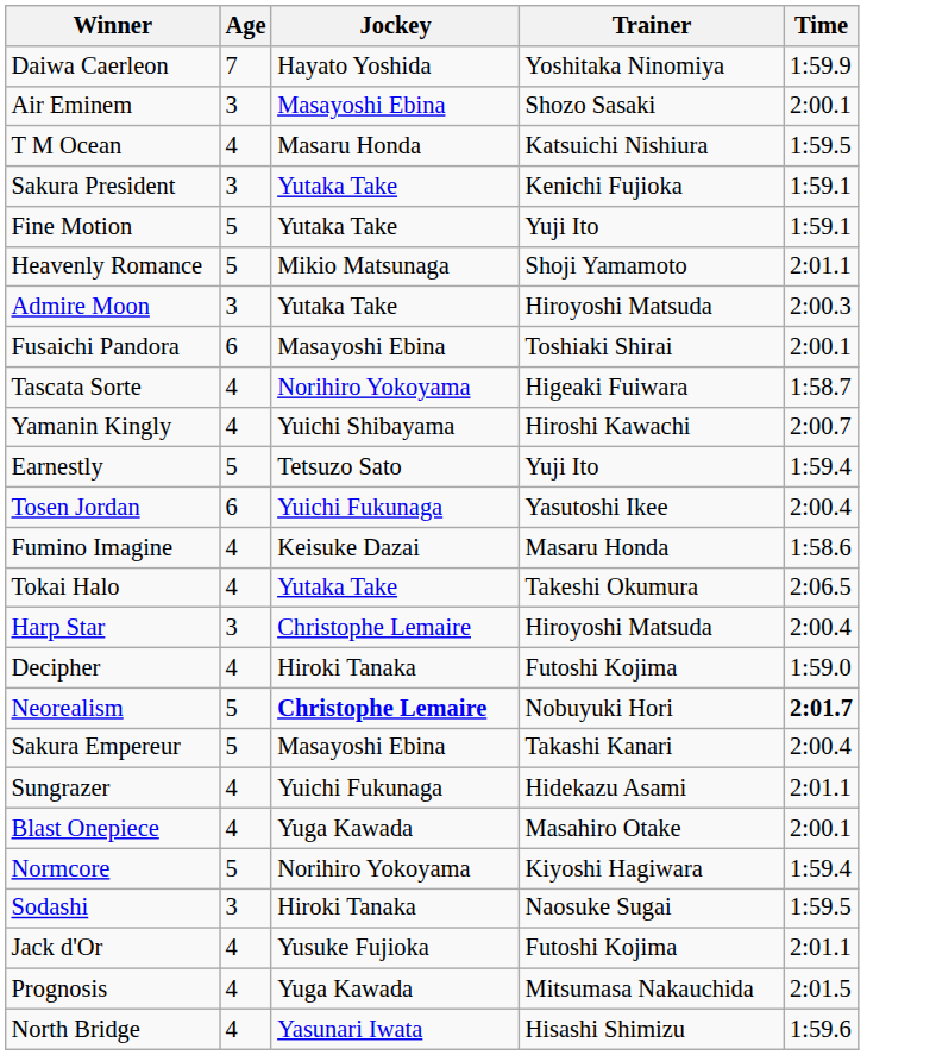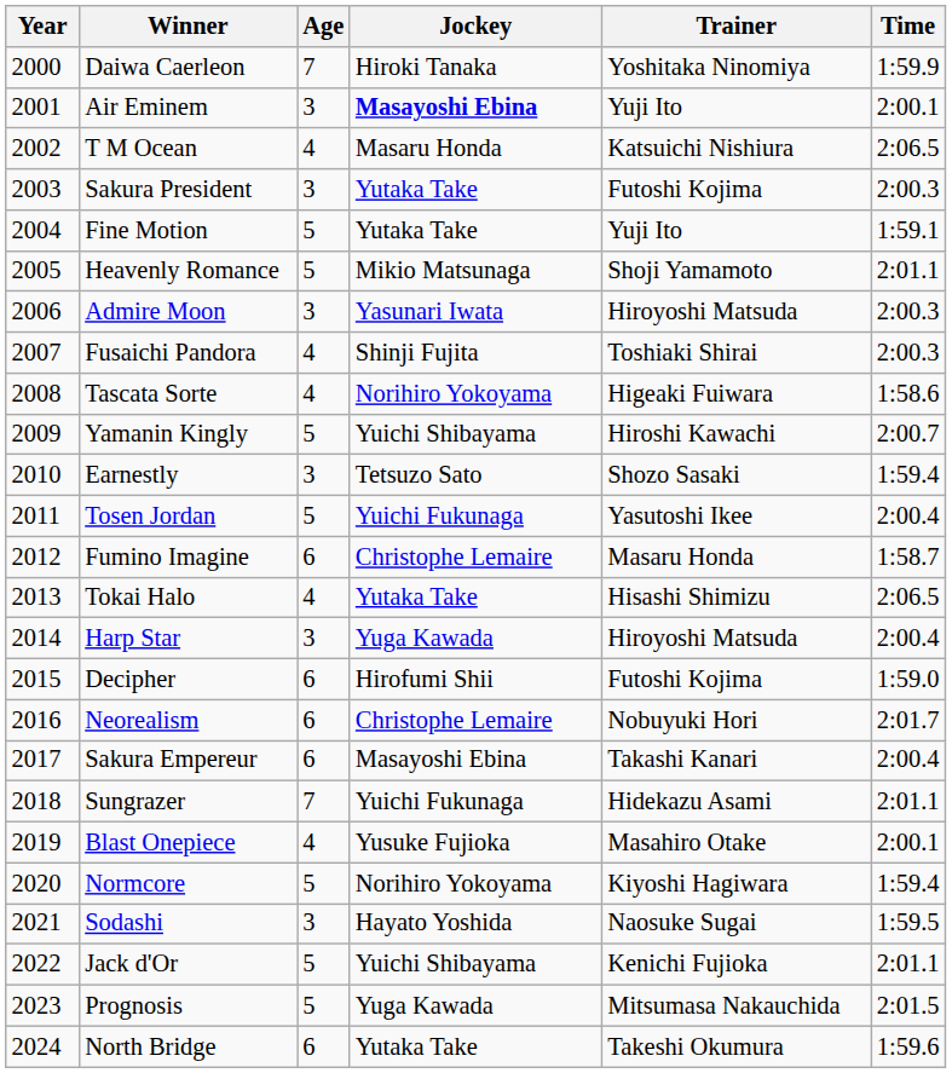+ column: Year | 2000 | 2001 | 2002 | 2003 | 2004 | 2005 | 2006 | 2007 | 2008 | 2009 | 2010 | 2011 | 2012 | 2013 | 2014 | 2015 | 2016 | 2017 | 2018 | 2019 | 2020 | 2021 | 2022 | 2023 | 2024
Daiwa Caerleon | Jockey: Hayato Yoshida -> Hiroki Tanaka
Air Eminem | Jockey: normal -> bold
Air Eminem | Trainer: Shozo Sasaki -> Yuji Ito
T M Ocean | Time: 1:59.5 -> 2:06.5
Sakura President | Trainer: Kenichi Fujioka -> Futoshi Kojima
Sakura President | Time: 1:59.1 -> 2:00.3
Admire Moon | Jockey: Yutaka Take -> Yasunari Iwata
Fusaichi Pandora | Age: 6 -> 4
Fusaichi Pandora | Jockey: Masayoshi Ebina -> Shinji Fujita
Fusaichi Pandora | Time: 2:00.1 -> 2:00.3
Tascata Sorte | Time: 1:58.7 -> 1:58.6
Yamanin Kingly | Age: 4 -> 5
Earnestly | Age: 5 -> 3
Earnestly | Trainer: Yuji Ito -> Shozo Sasaki
Tosen Jordan | Age: 6 -> 5
Fumino Imagine | Age: 4 -> 6
Fumino Imagine | Jockey: Keisuke Dazai -> Christophe Lemaire
Fumino Imagine | Time: 1:58.6 -> 1:58.7
Tokai Halo | Trainer: Takeshi Okumura -> Hisashi Shimizu
Harp Star | Jockey: Christophe Lemaire -> Yuga Kawada
Decipher | Age: 4 -> 6
Decipher | Jockey: Hiroki Tanaka -> Hirofumi Shii
Neorealism | Age: 5 -> 6
Neorealism | Jockey: bold -> normal
Neorealism | Time: bold -> normal
Sakura Empereur | Age: 5 -> 6
Sungrazer | Age: 4 -> 7
Blast Onepiece | Jockey: Yuga Kawada -> Yusuke Fujioka
Sodashi | Jockey: Hiroki Tanaka -> Hayato Yoshida
Jack d'Or | Age: 4 -> 5
Jack d'Or | Jockey: Yusuke Fujioka -> Yuichi Shibayama
Jack d'Or | Trainer: Futoshi Kojima -> Kenichi Fujioka
Prognosis | Age: 4 -> 5
North Bridge | Age: 4 -> 6
North Bridge | Jockey: Yasunari Iwata -> Yutaka Take
North Bridge | Trainer: Hisashi Shimizu -> Takeshi Okumura
